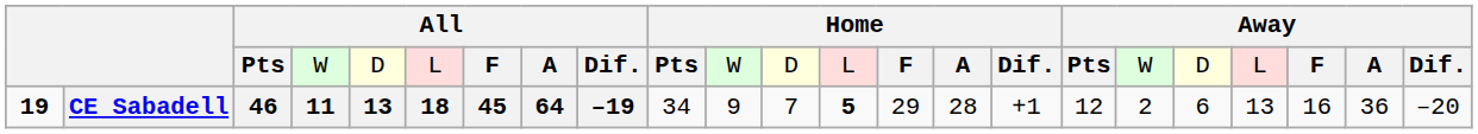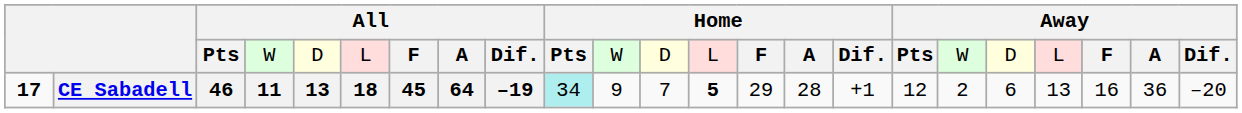CE Sabadell | column 1: 19 -> 17
CE Sabadell | column 10: no background -> paleturquoise background
